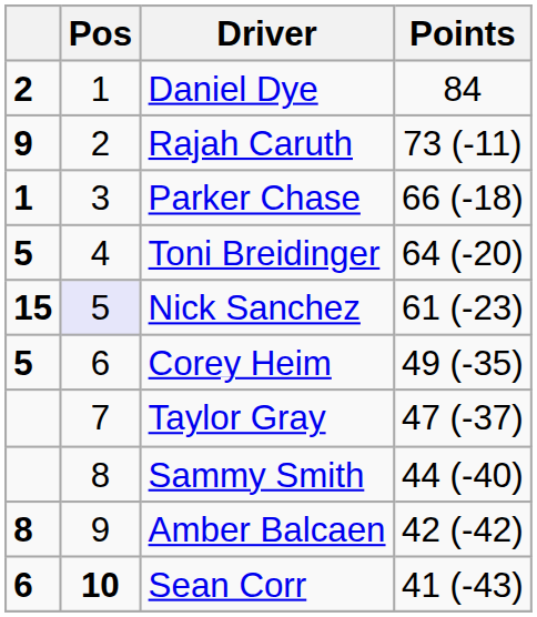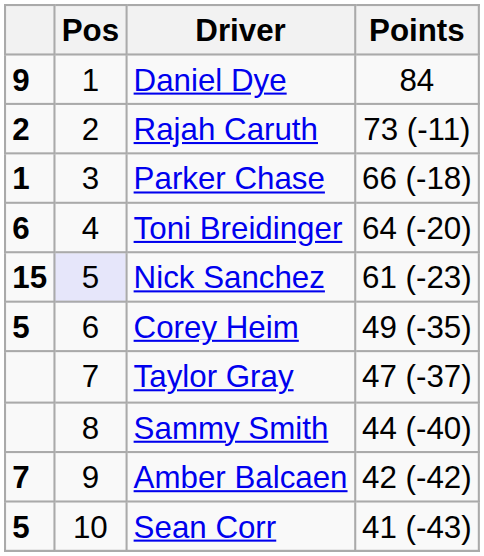Daniel Dye | column 1: 2 -> 9
Rajah Caruth | column 1: 9 -> 2
Toni Breidinger | column 1: 5 -> 6
Amber Balcaen | column 1: 8 -> 7
Sean Corr | column 1: 6 -> 5
Sean Corr | Pos: bold -> normal
